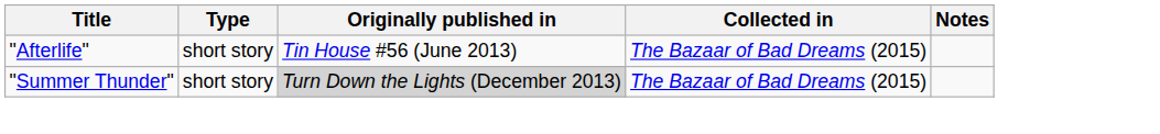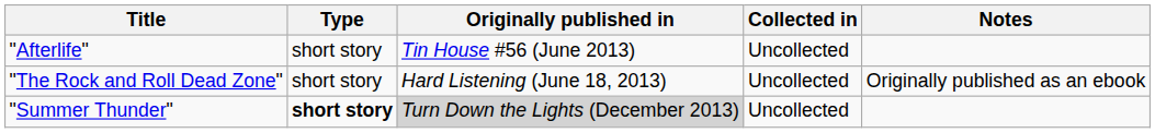"Afterlife" | Collected in: The Bazaar of Bad Dreams (2015) -> Uncollected
+ row: "The Rock and Roll Dead Zone" | short story | Hard Listening (June 18, 2013) | Uncollected | Originally published as an ebook
"Summer Thunder" | Type: normal -> bold
"Summer Thunder" | Collected in: The Bazaar of Bad Dreams (2015) -> Uncollected
